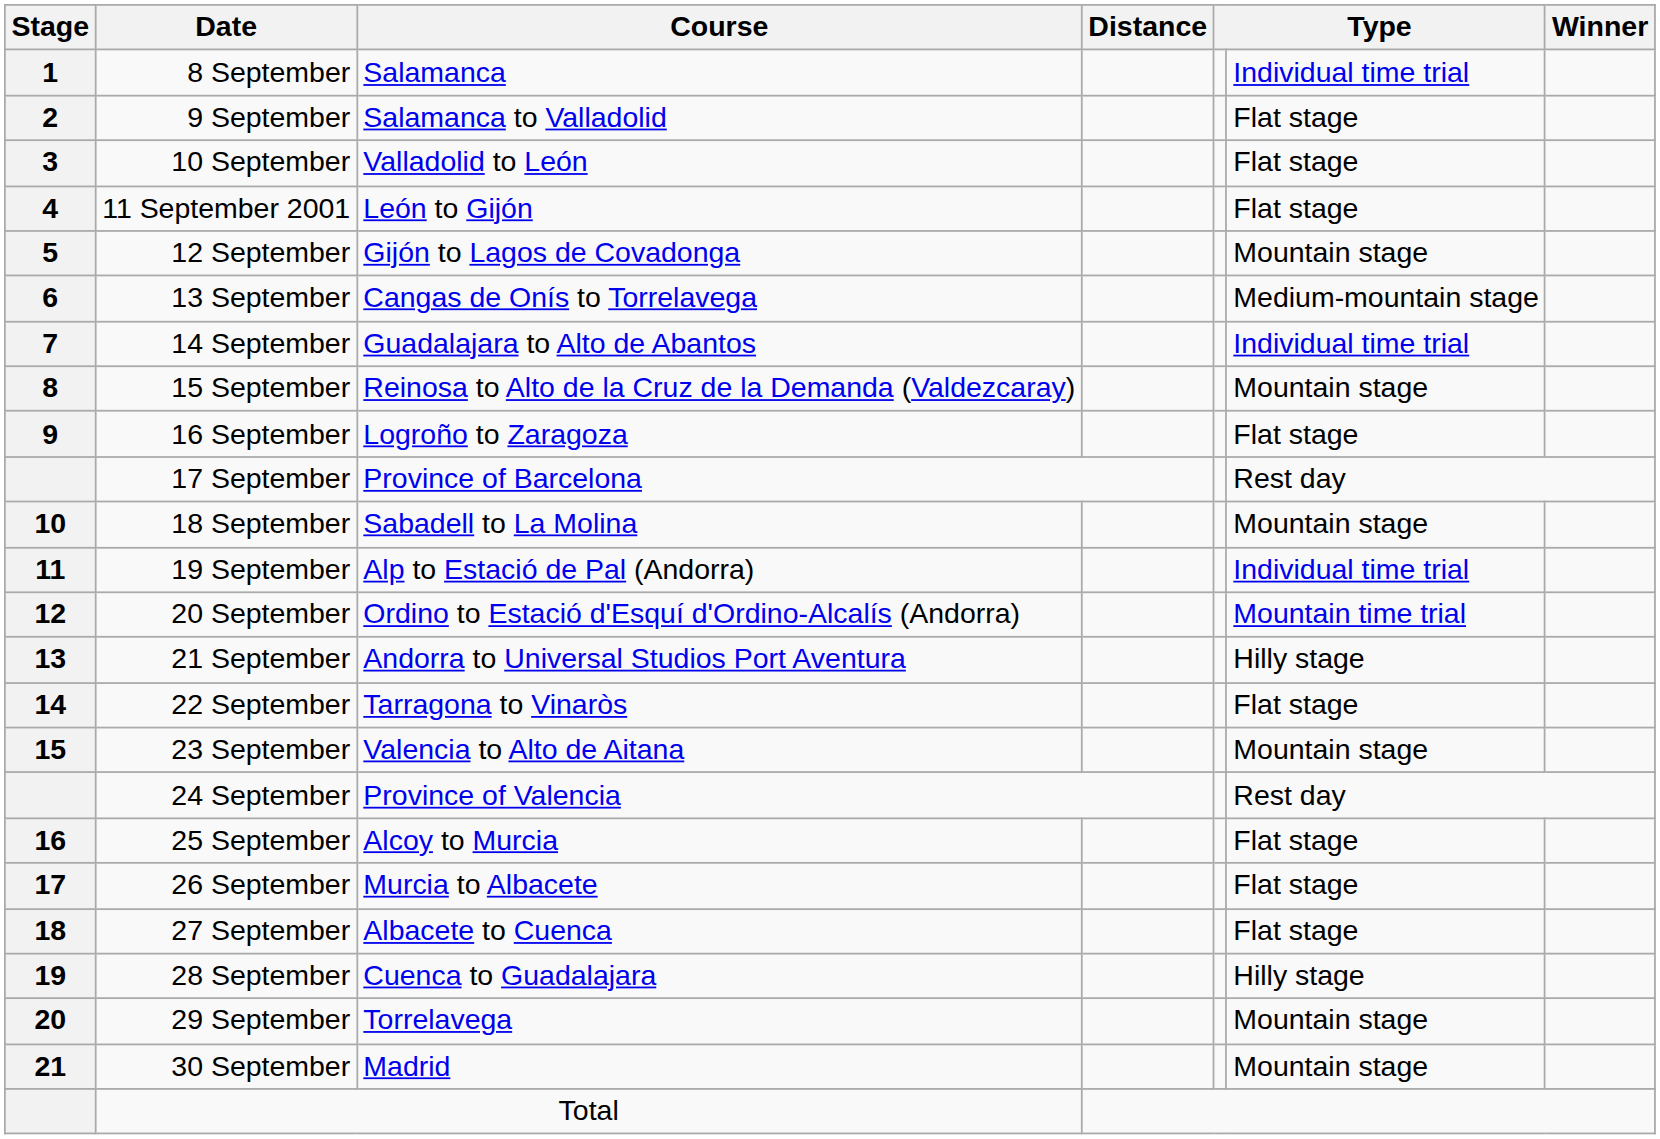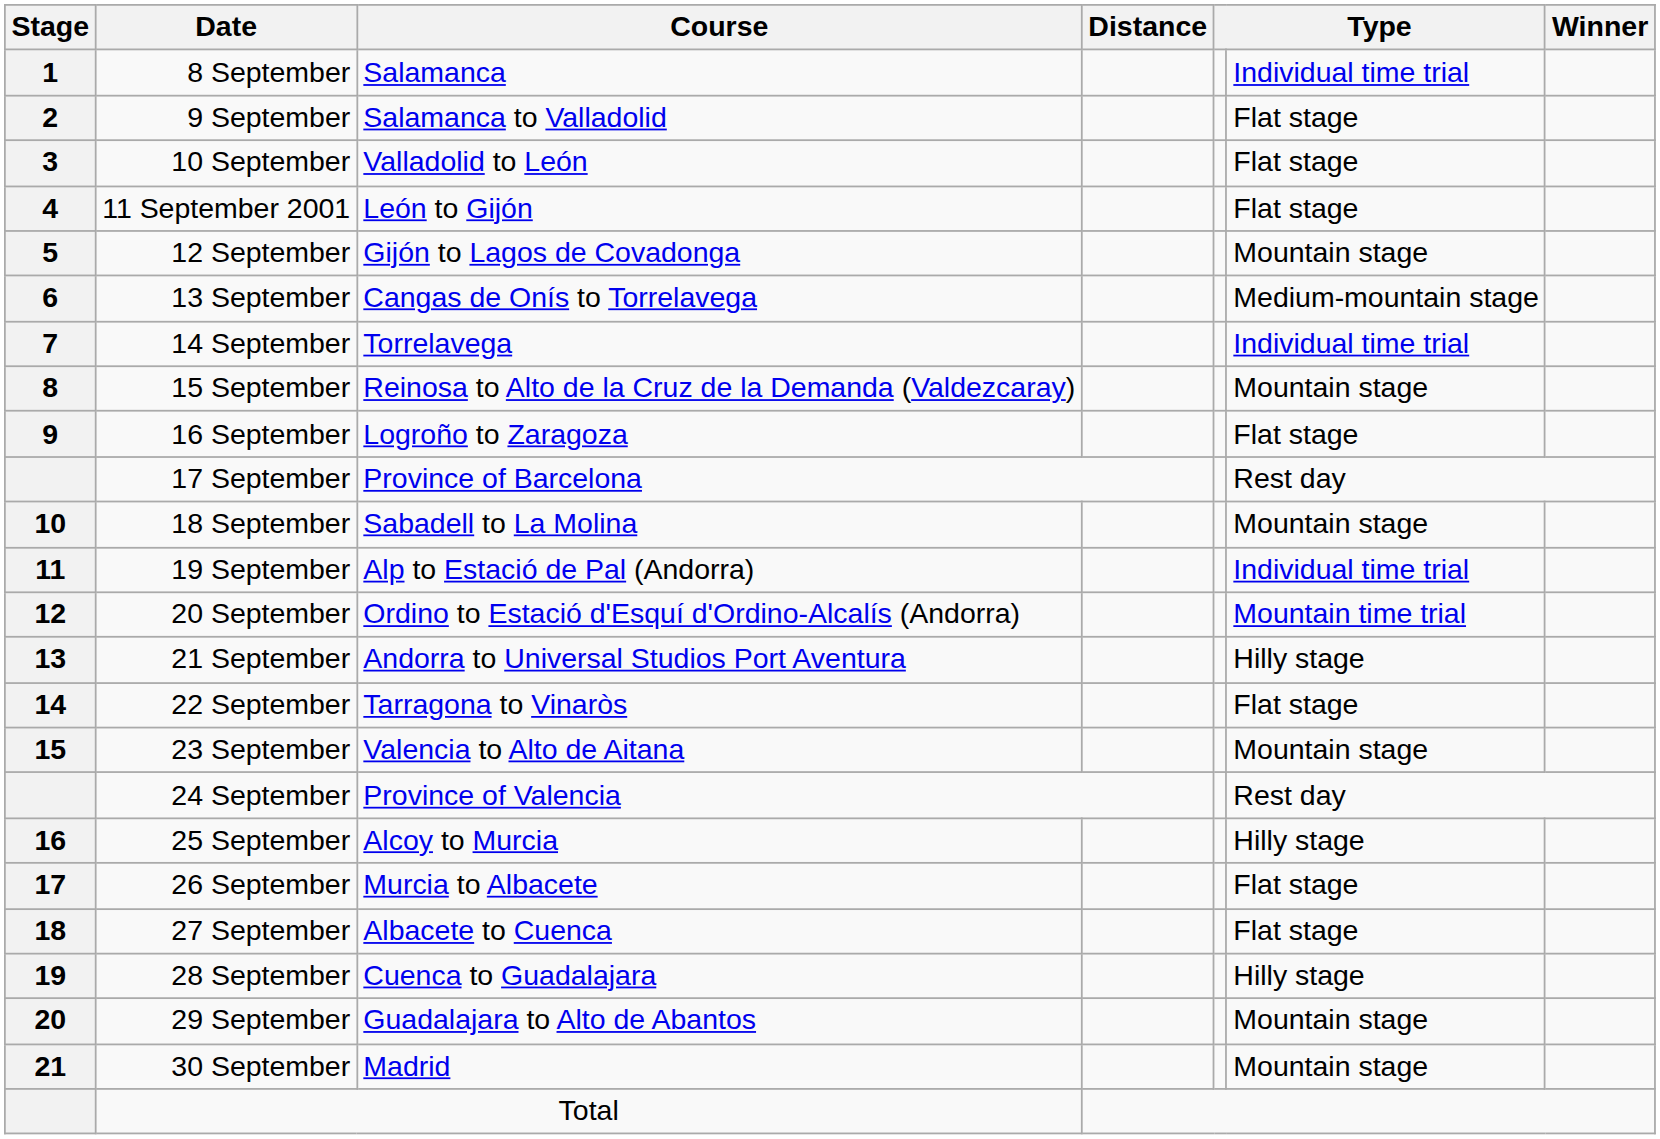14 September | Course: Guadalajara to Alto de Abantos -> Torrelavega
25 September | column 6: Flat stage -> Hilly stage
29 September | Course: Torrelavega -> Guadalajara to Alto de Abantos
